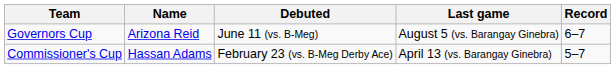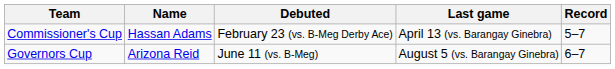rows swapped: Commissioner's Cup <-> Governors Cup
